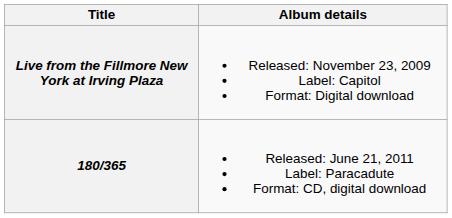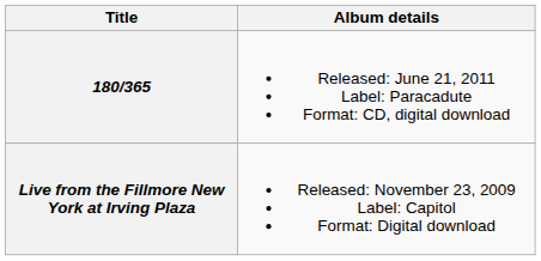rows swapped: Live from the Fillmore New York at Irving Plaza <-> 180/365
